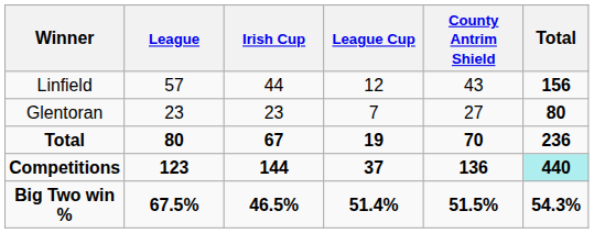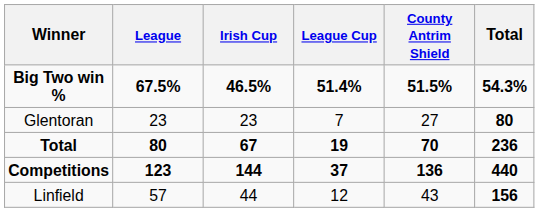rows swapped: Linfield <-> Big Two win %
Competitions | Total: paleturquoise background -> no background
